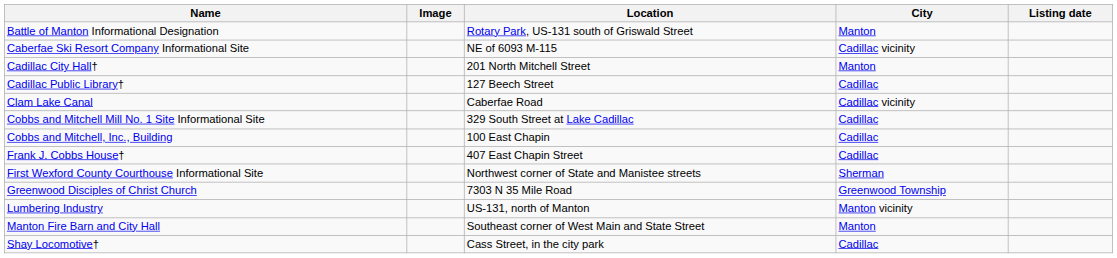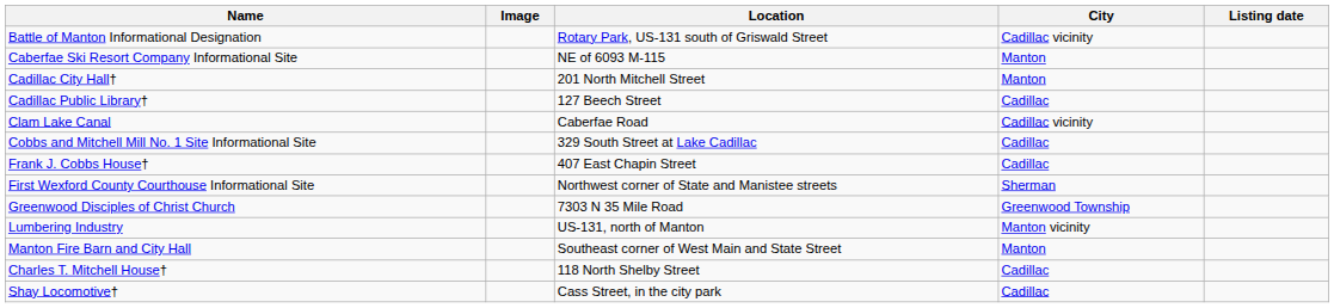Battle of Manton Informational Designation | City: Manton -> Cadillac vicinity
Caberfae Ski Resort Company Informational Site | City: Cadillac vicinity -> Manton
- row: Cobbs and Mitchell, Inc., Building | 100 East Chapin | Cadillac
+ row: Charles T. Mitchell House† | 118 North Shelby Street | Cadillac
